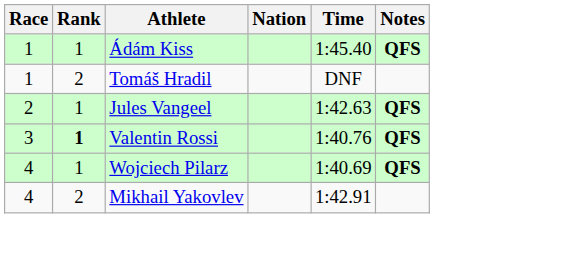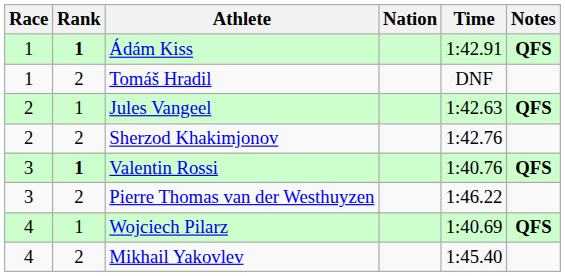Ádám Kiss | Rank: normal -> bold
Ádám Kiss | Time: 1:45.40 -> 1:42.91
+ row: 2 | 2 | Sherzod Khakimjonov | 1:42.76
+ row: 3 | 2 | Pierre Thomas van der Westhuyzen | 1:46.22
Mikhail Yakovlev | Time: 1:42.91 -> 1:45.40
